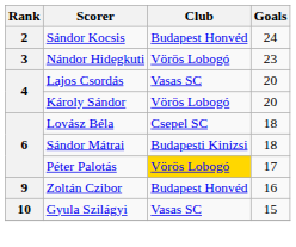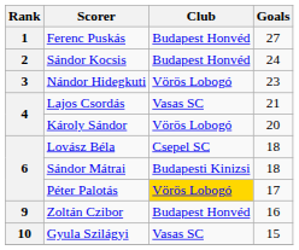+ row: 1 | Ferenc Puskás | Budapest Honvéd | 27
Lajos Csordás | Goals: 20 -> 21
